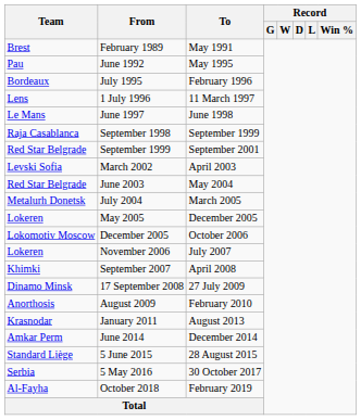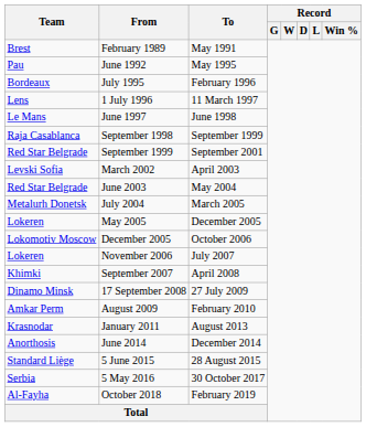August 2009 | Team: Anorthosis -> Amkar Perm
June 2014 | Team: Amkar Perm -> Anorthosis
